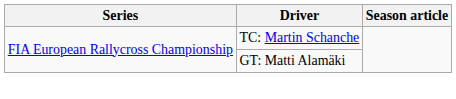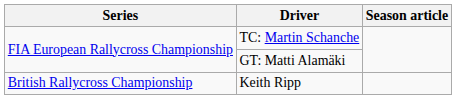+ row: British Rallycross Championship | Keith Ripp
